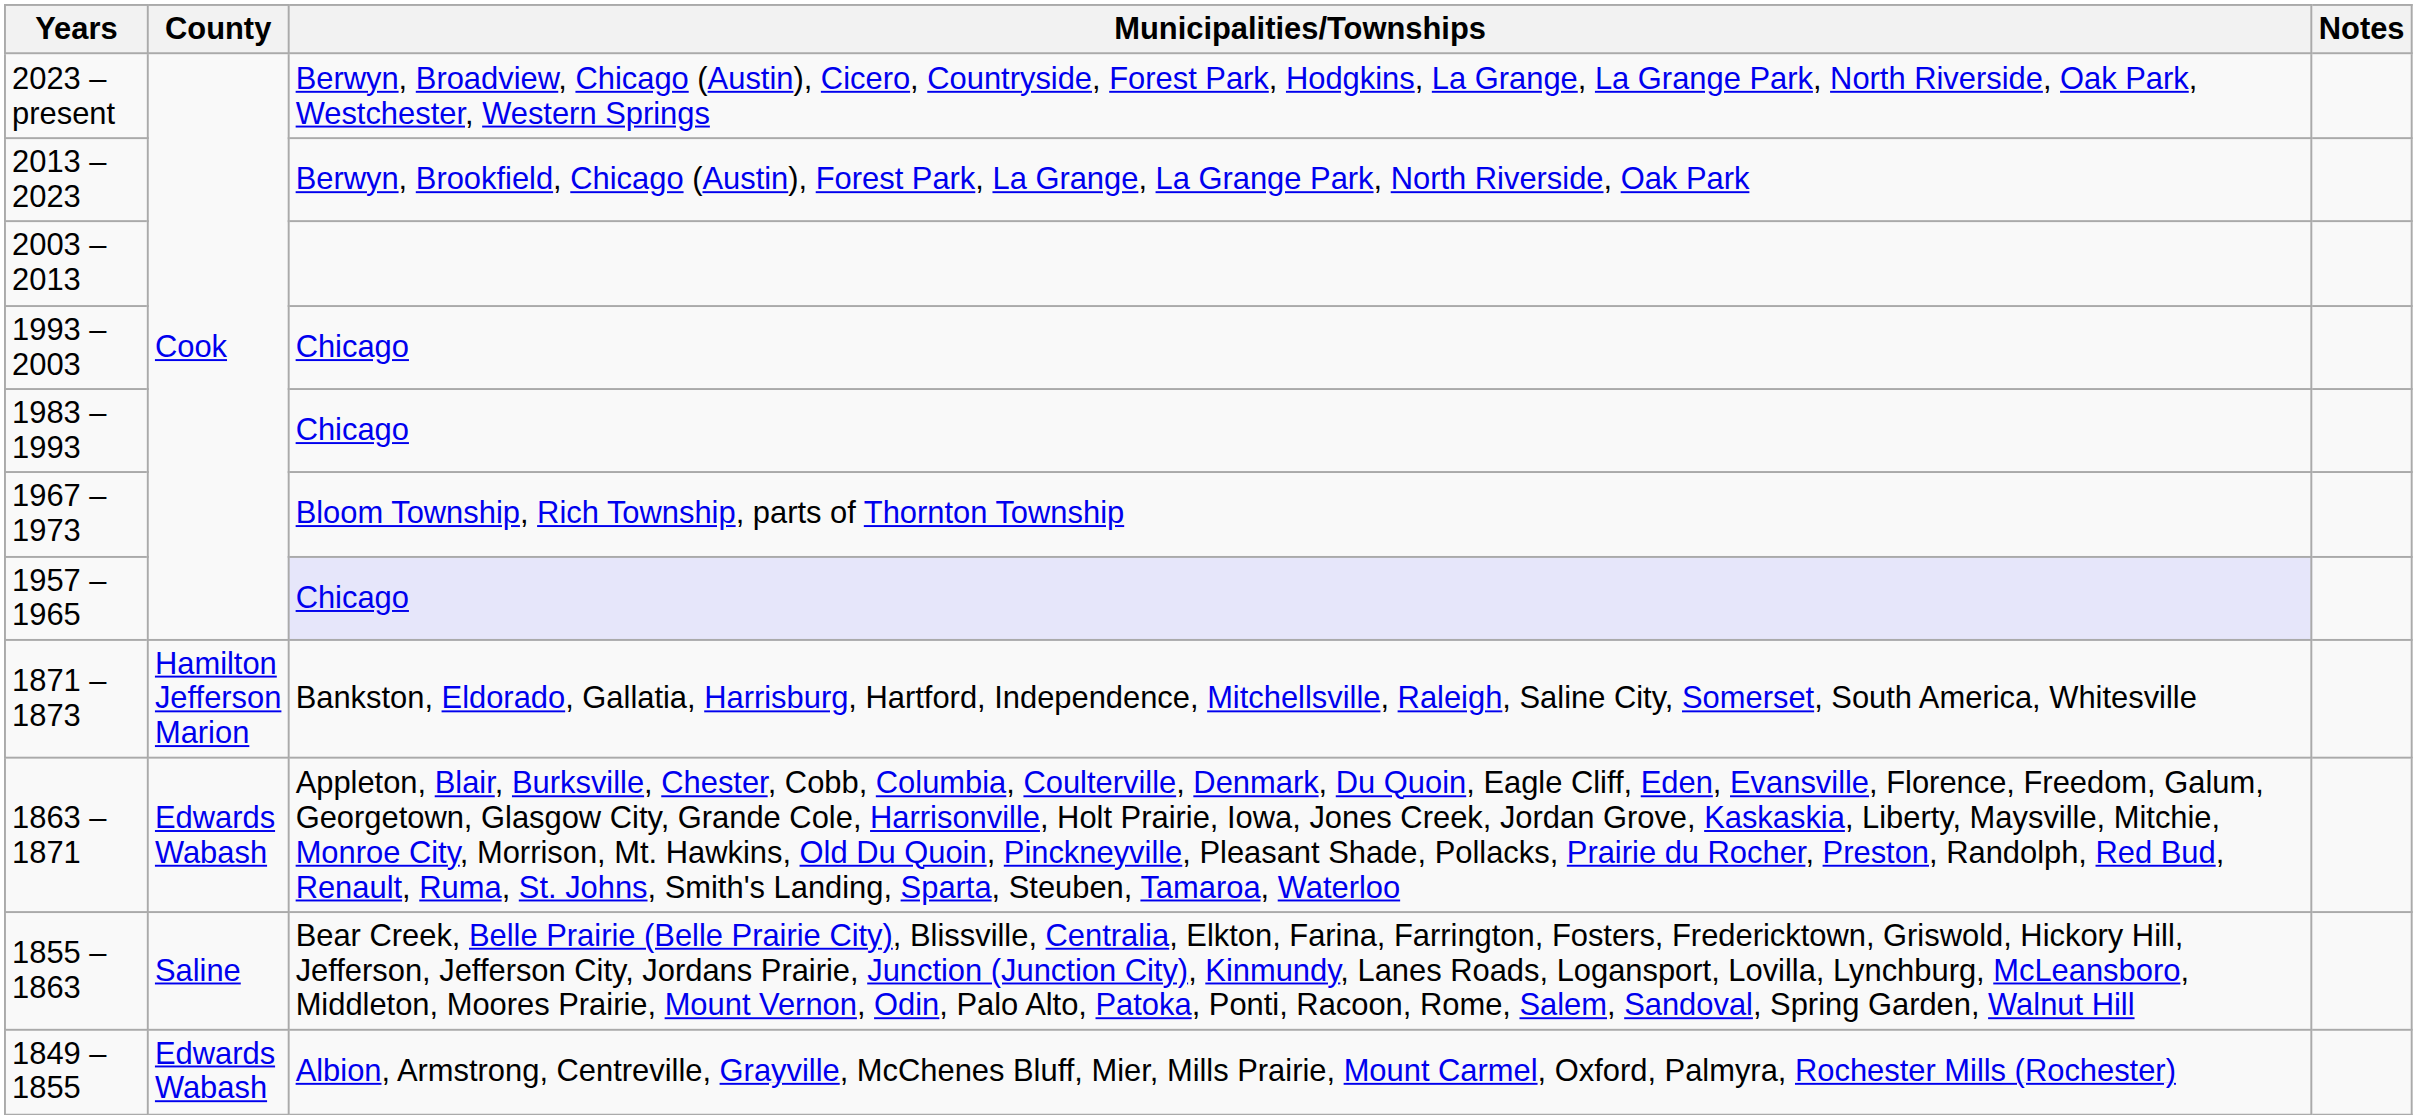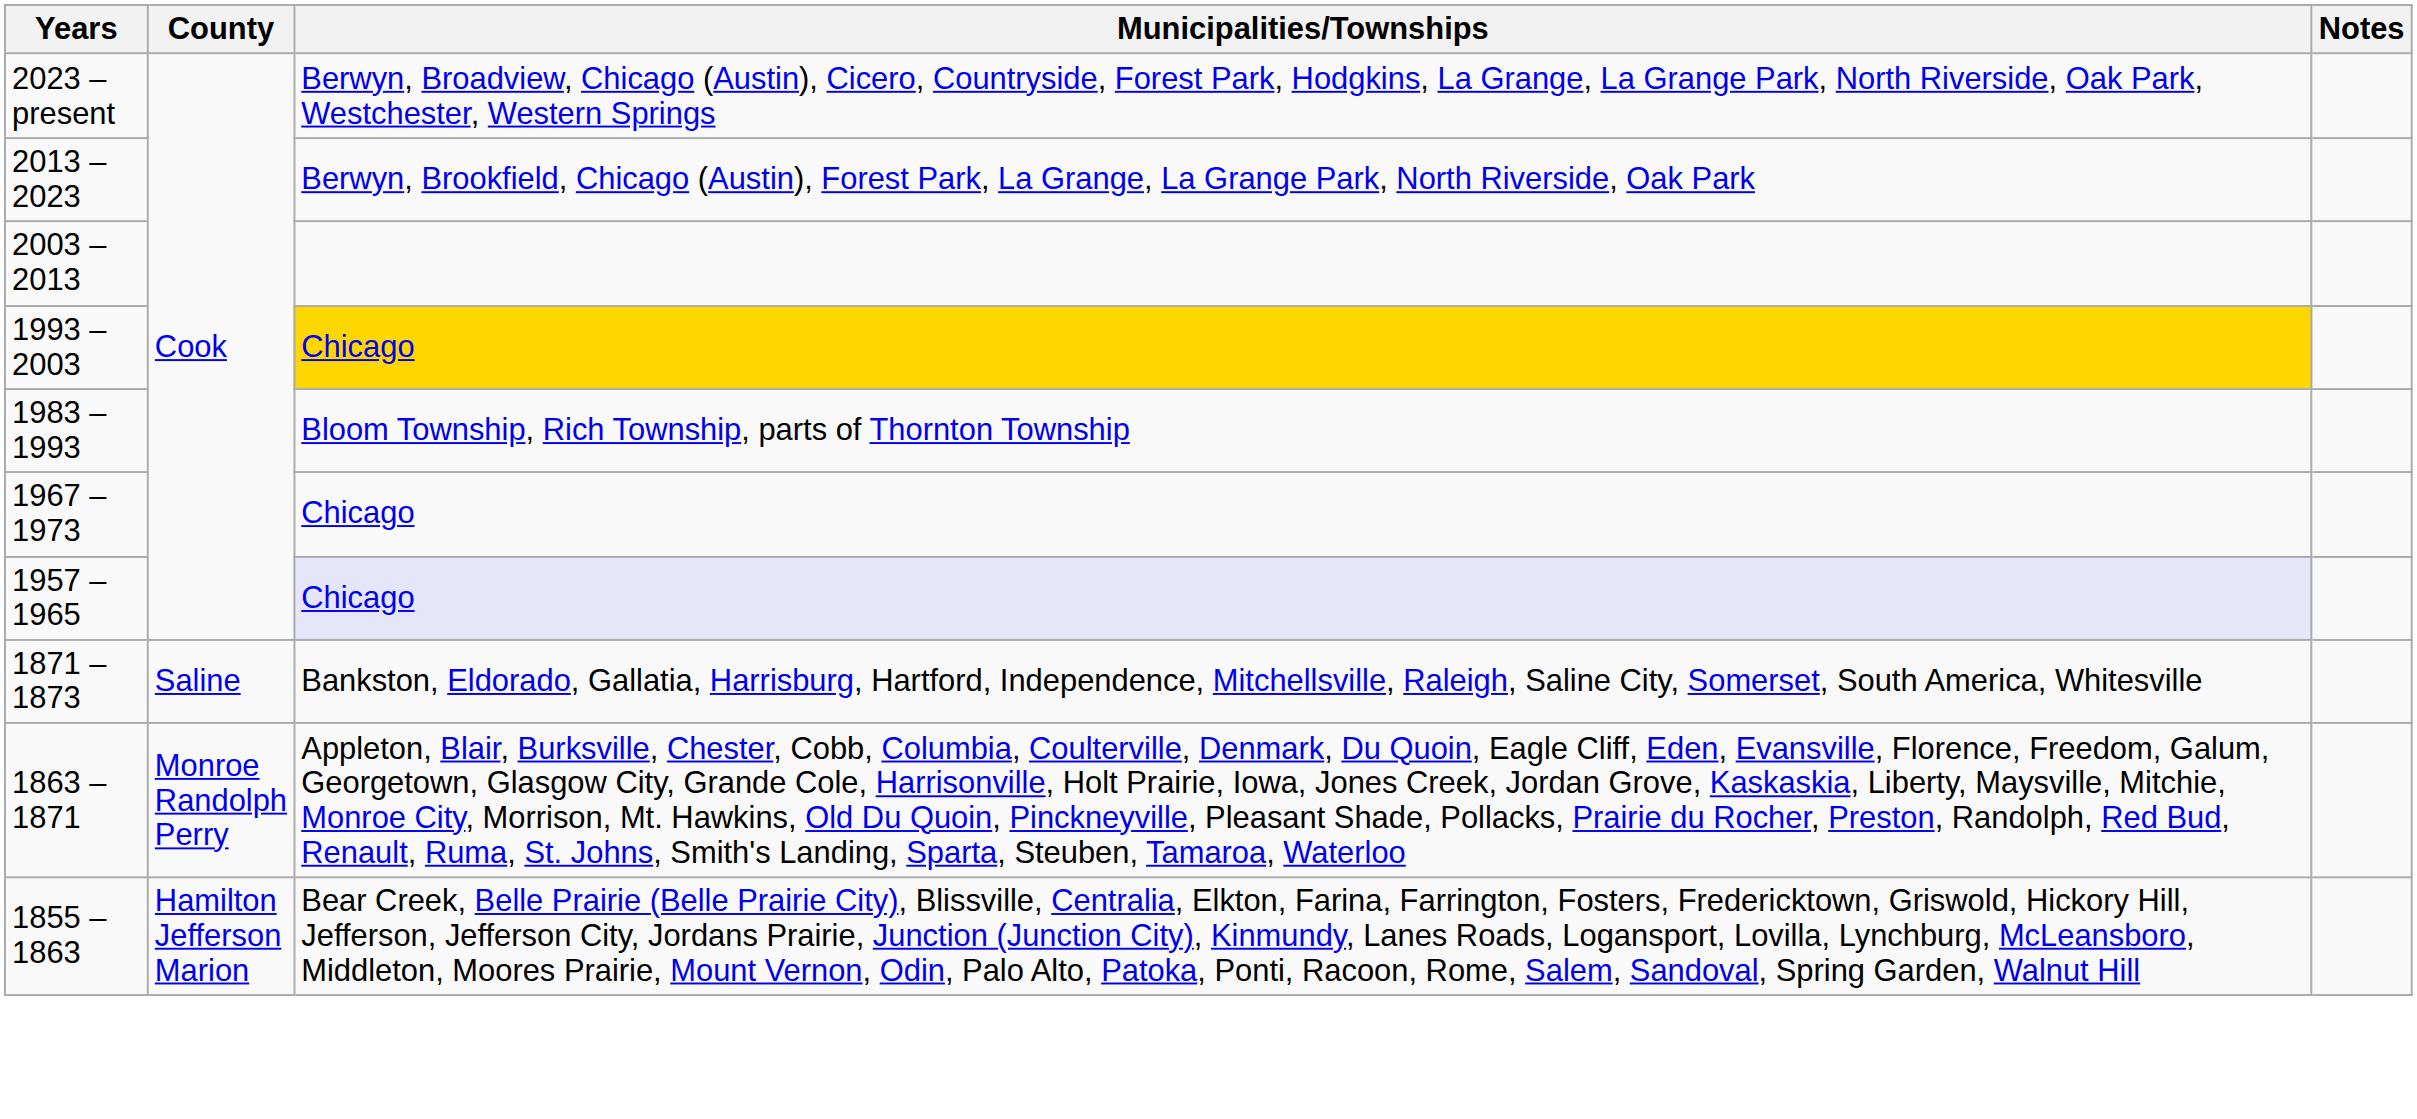1993 – 2003 | Municipalities/Townships: no background -> gold background
1983 – 1993 | Municipalities/Townships: Chicago -> Bloom Township, Rich Township, parts of Thornton Township
1967 – 1973 | Municipalities/Townships: Bloom Township, Rich Township, parts of Thornton Township -> Chicago
1871 – 1873 | County: Hamilton Jefferson Marion -> Saline
1863 – 1871 | County: Edwards Wabash -> Monroe Randolph Perry
1855 – 1863 | County: Saline -> Hamilton Jefferson Marion
- row: 1849 – 1855 | Edwards Wabash | Albion, Armstrong, Centreville, Grayville, McChenes Bluff, Mier, Mills Prairie, Mount Carmel, Oxford, Palmyra, Rochester Mills (Rochester)
